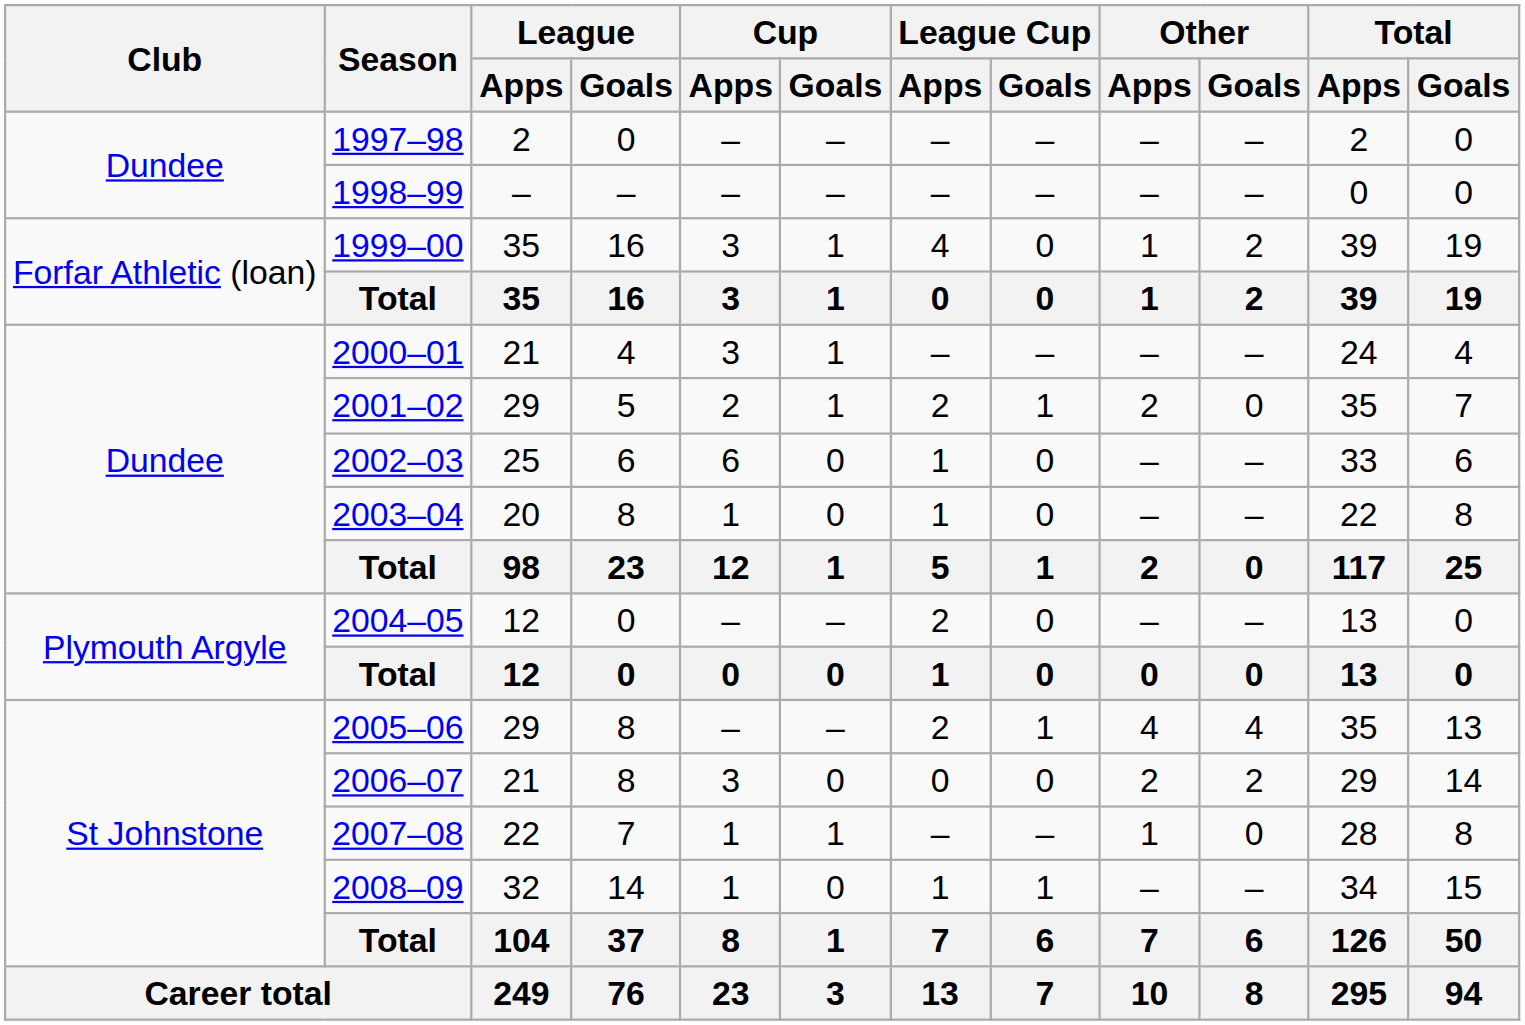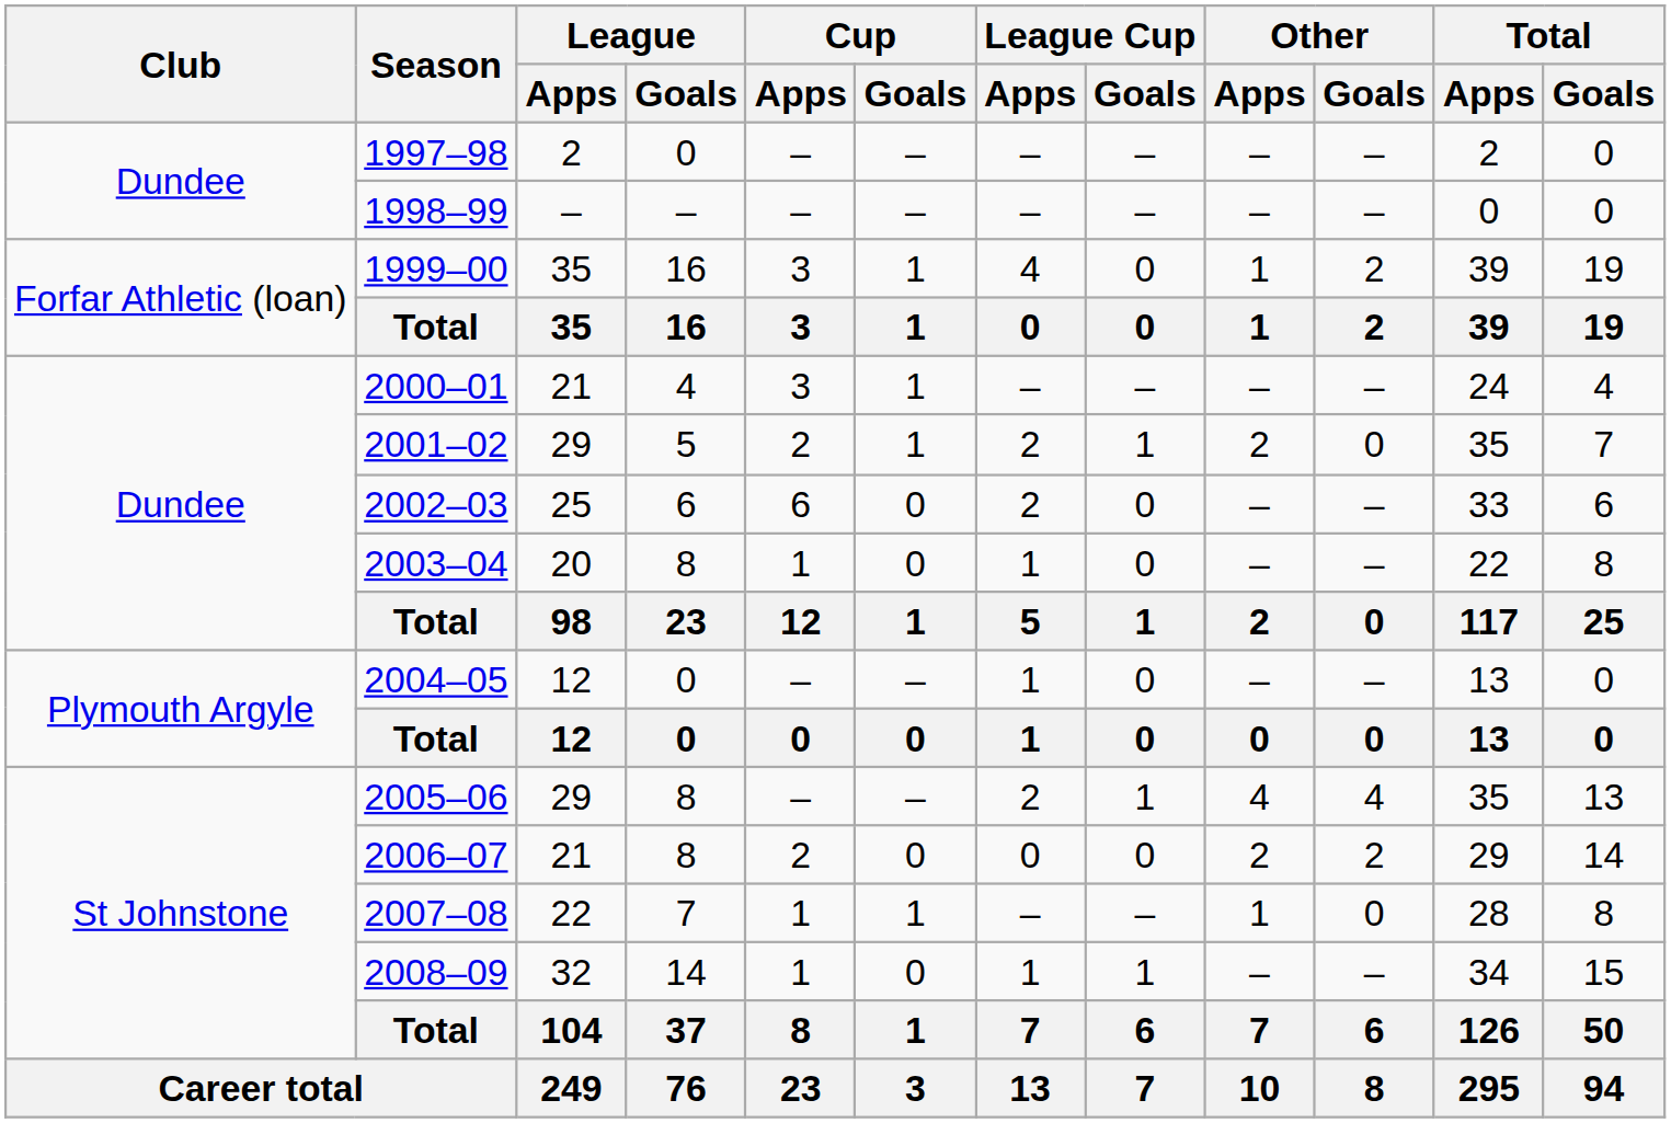2002–03 | League Cup / Apps: 1 -> 2
2004–05 | League Cup / Apps: 2 -> 1
2006–07 | Cup / Apps: 3 -> 2
